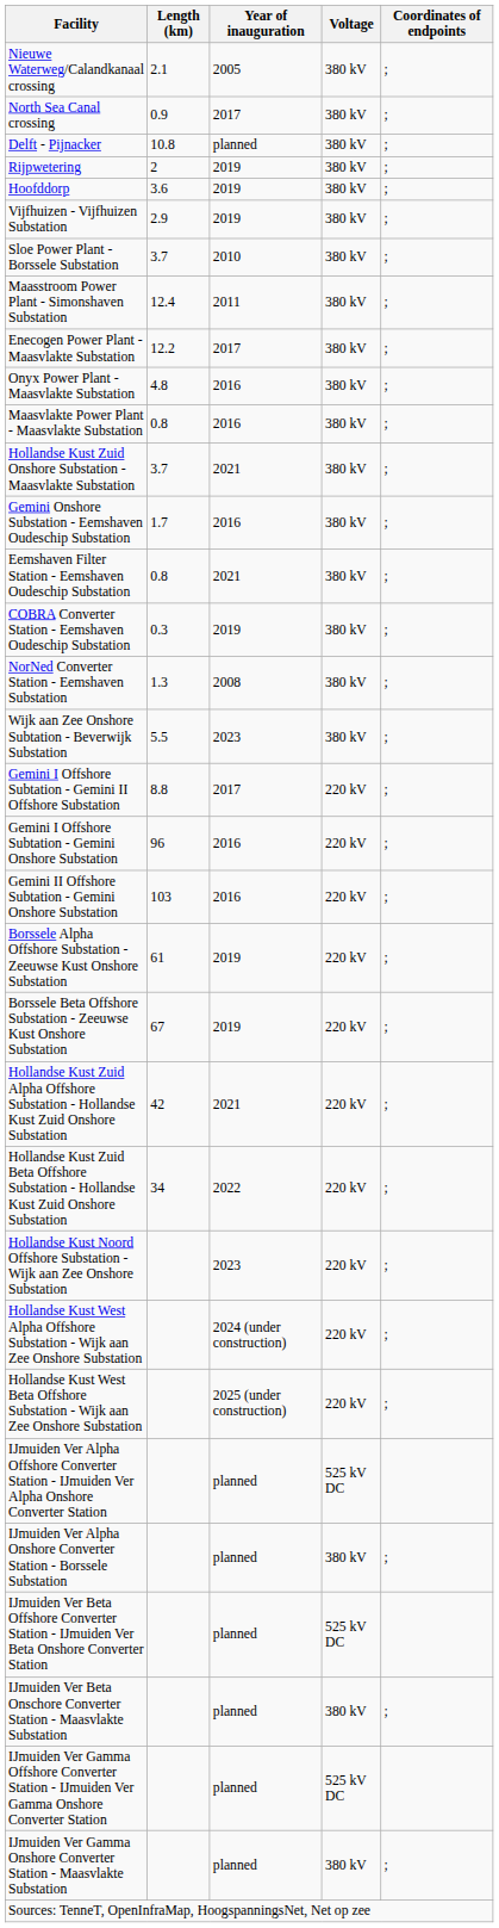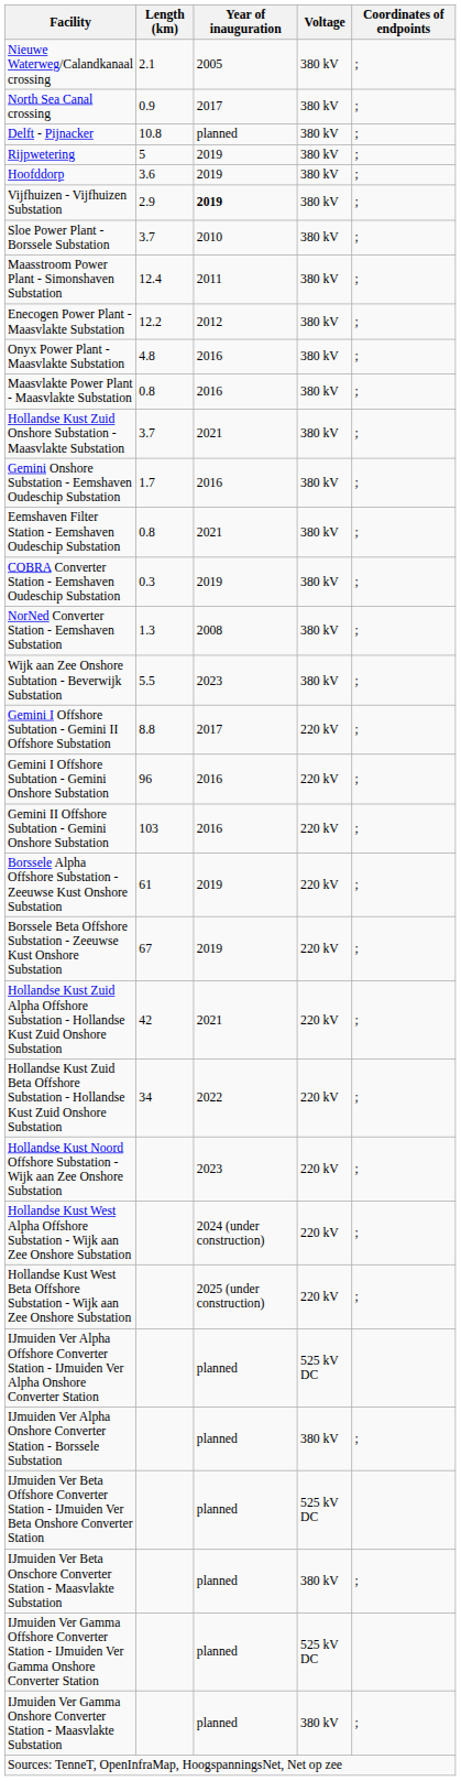Rijpwetering | Length (km): 2 -> 5
Vijfhuizen - Vijfhuizen Substation | Year of inauguration: normal -> bold
Enecogen Power Plant - Maasvlakte Substation | Year of inauguration: 2017 -> 2012
